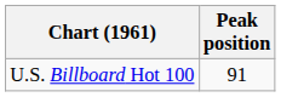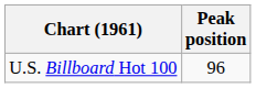U.S. Billboard Hot 100 | Peak position: 91 -> 96
